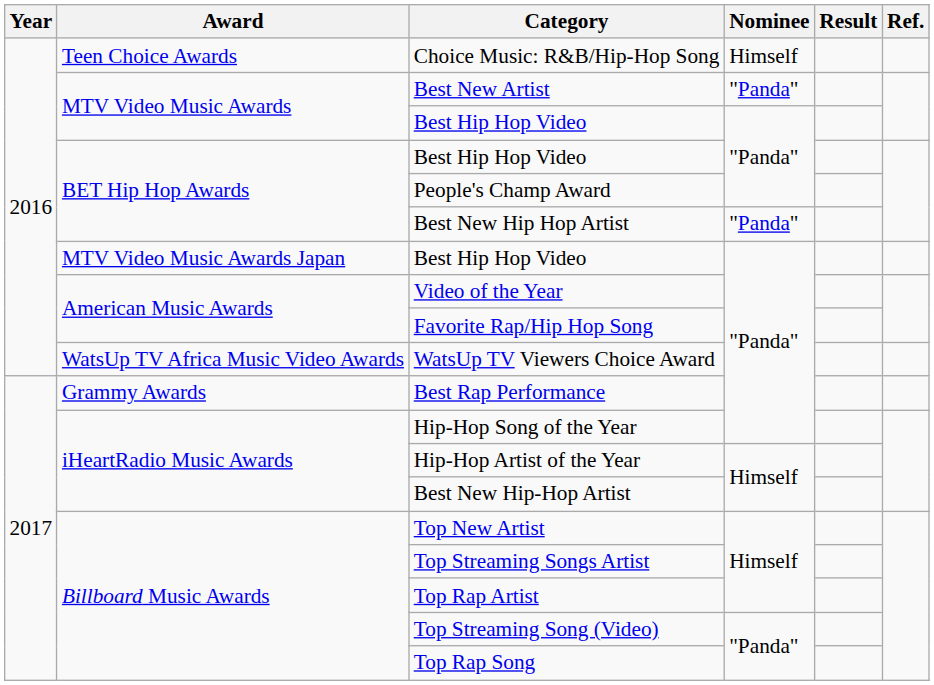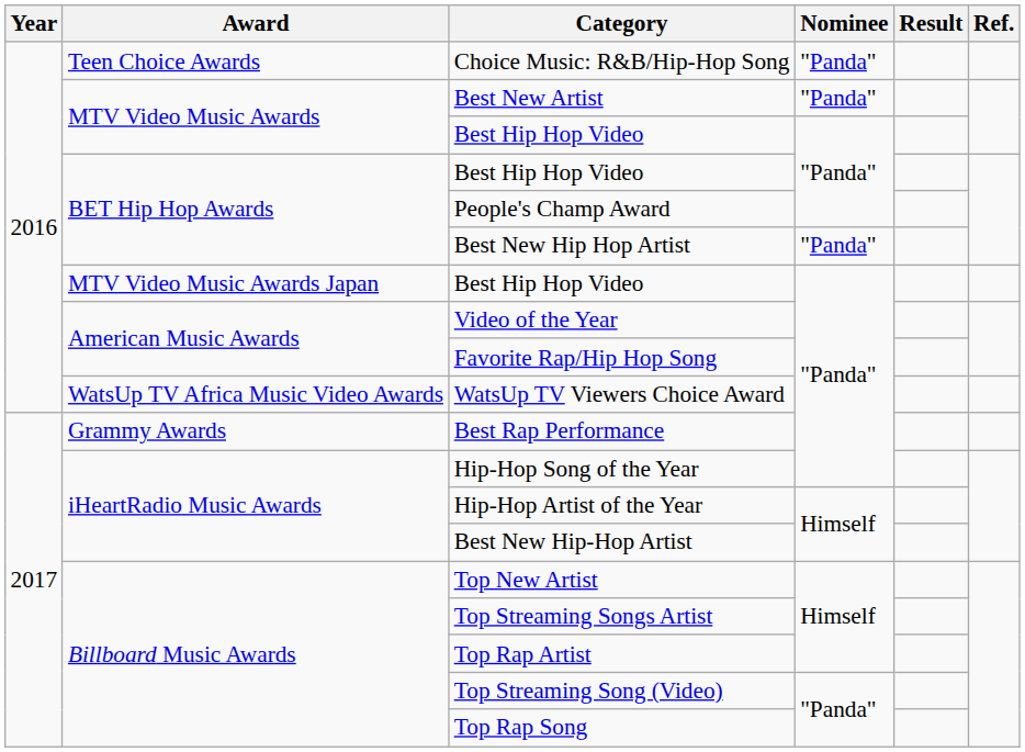Choice Music: R&B/Hip-Hop Song | Nominee: Himself -> "Panda"
